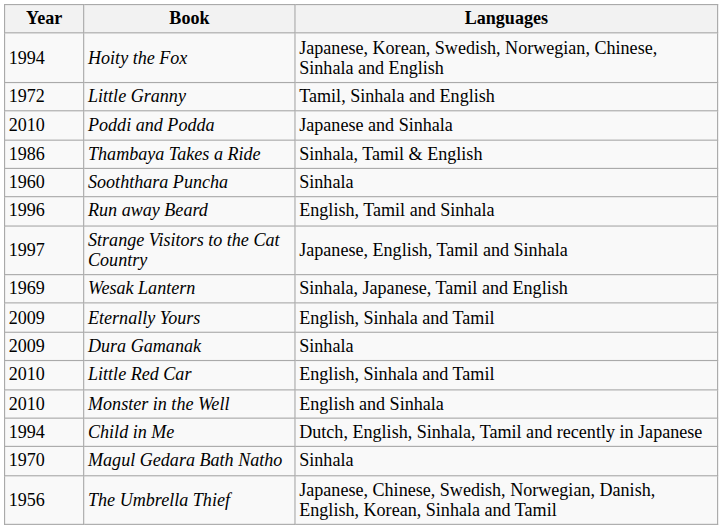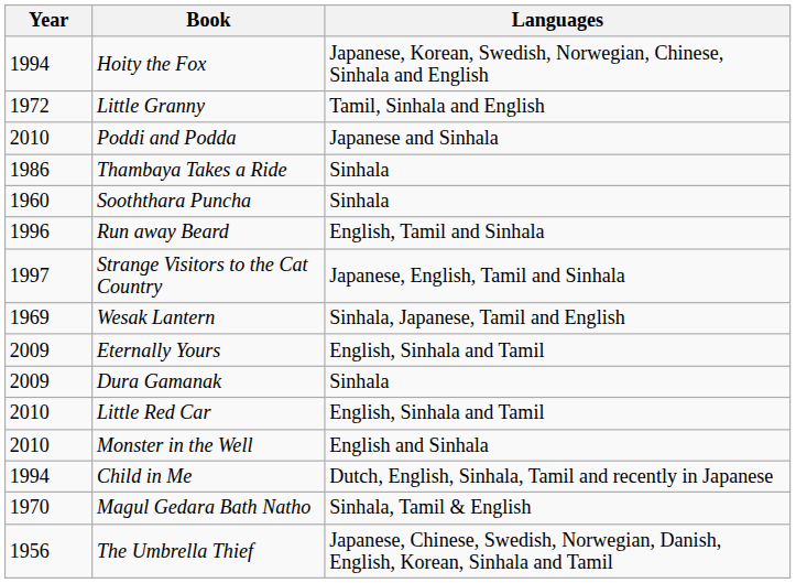Thambaya Takes a Ride | Languages: Sinhala, Tamil & English -> Sinhala
Magul Gedara Bath Natho | Languages: Sinhala -> Sinhala, Tamil & English
